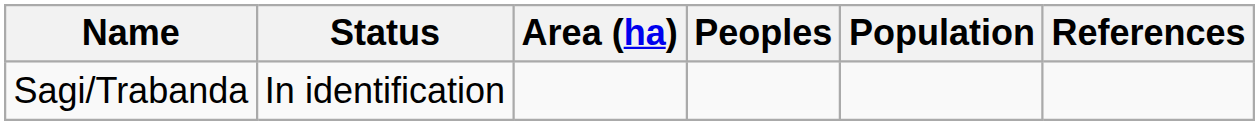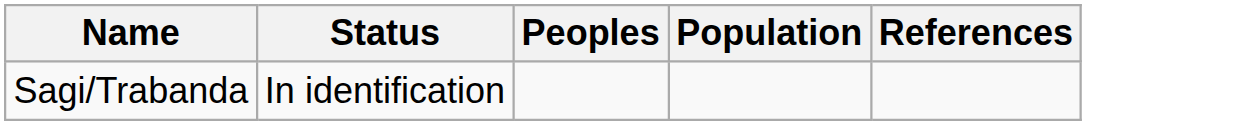- column: Area (ha)
